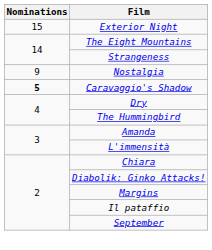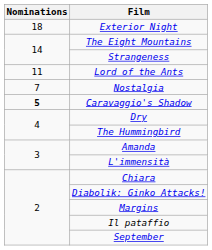Exterior Night | Nominations: 15 -> 18
+ row: 11 | Lord of the Ants
Nostalgia | Nominations: 9 -> 7
